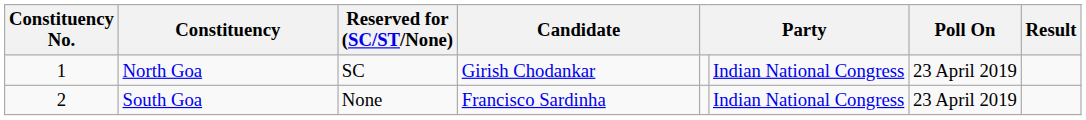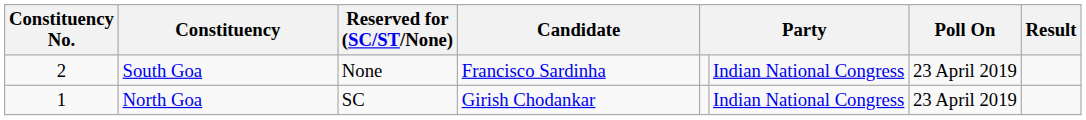rows swapped: North Goa <-> South Goa
